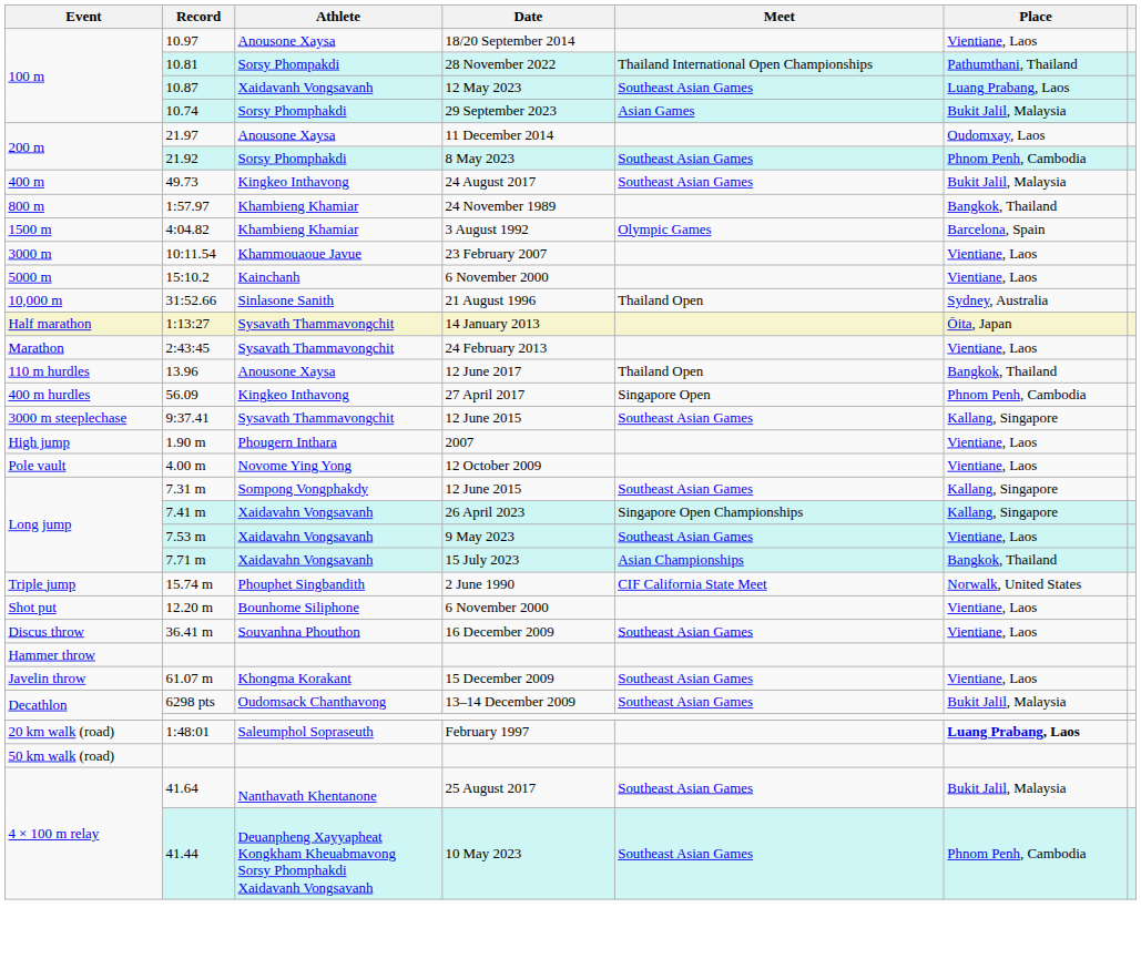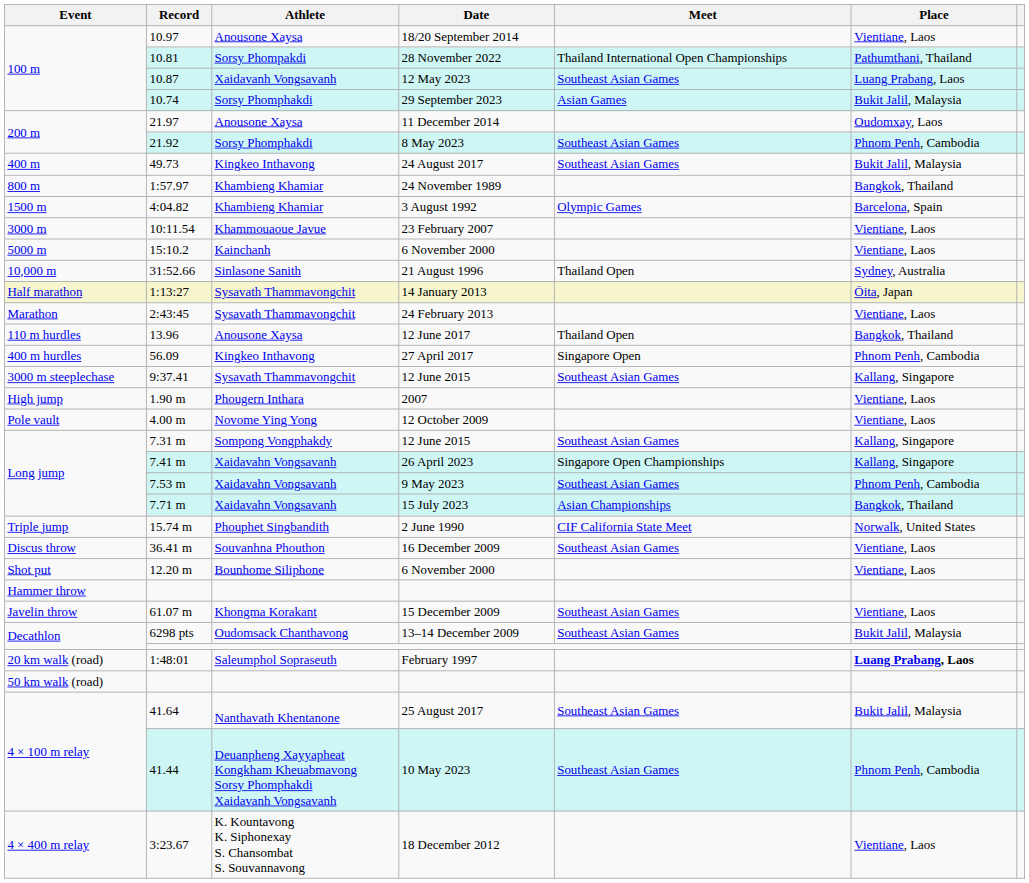7.53 m | Place: Vientiane, Laos -> Phnom Penh, Cambodia
rows swapped: 12.20 m <-> 36.41 m
+ row: 4 × 400 m relay | 3:23.67 | K. Kountavong K. Siphonexay S. Chansombat S. Souvannavong | 18 December 2012 | Vientiane, Laos
